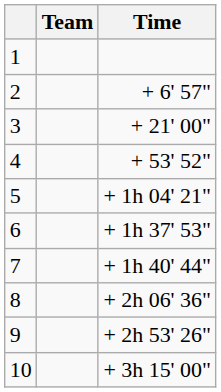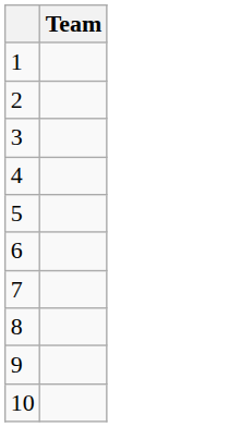- column: Time | + 6' 57" | + 21' 00" | + 53' 52" | + 1h 04' 21" | + 1h 37' 53" | + 1h 40' 44" | + 2h 06' 36" | + 2h 53' 26" | + 3h 15' 00"
